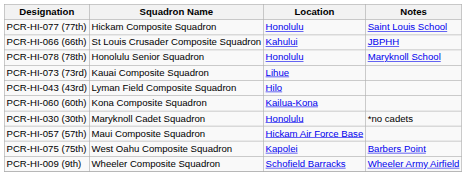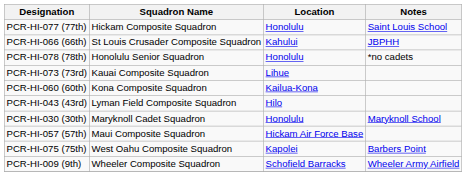PCR-HI-078 (78th) | Notes: Maryknoll School -> *no cadets
rows swapped: PCR-HI-060 (60th) <-> PCR-HI-043 (43rd)
PCR-HI-030 (30th) | Notes: *no cadets -> Maryknoll School
